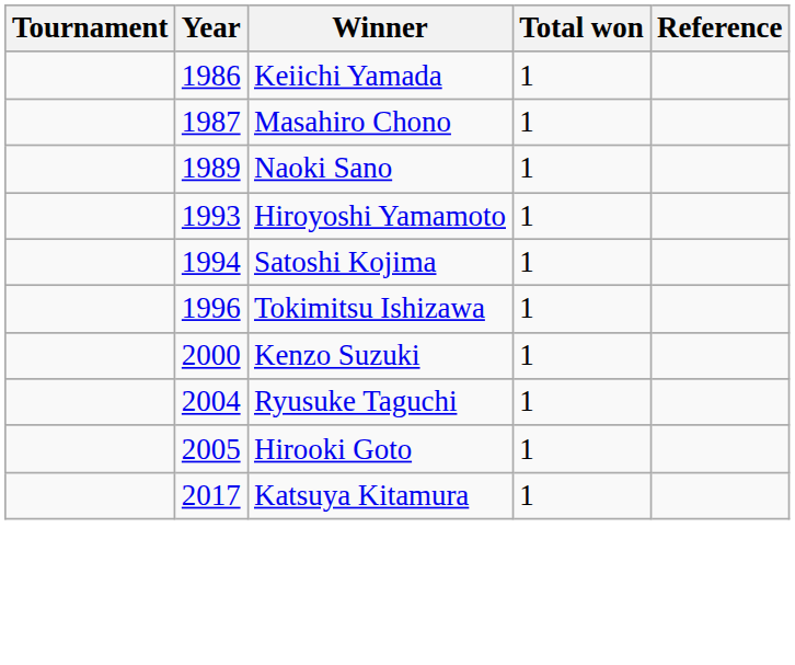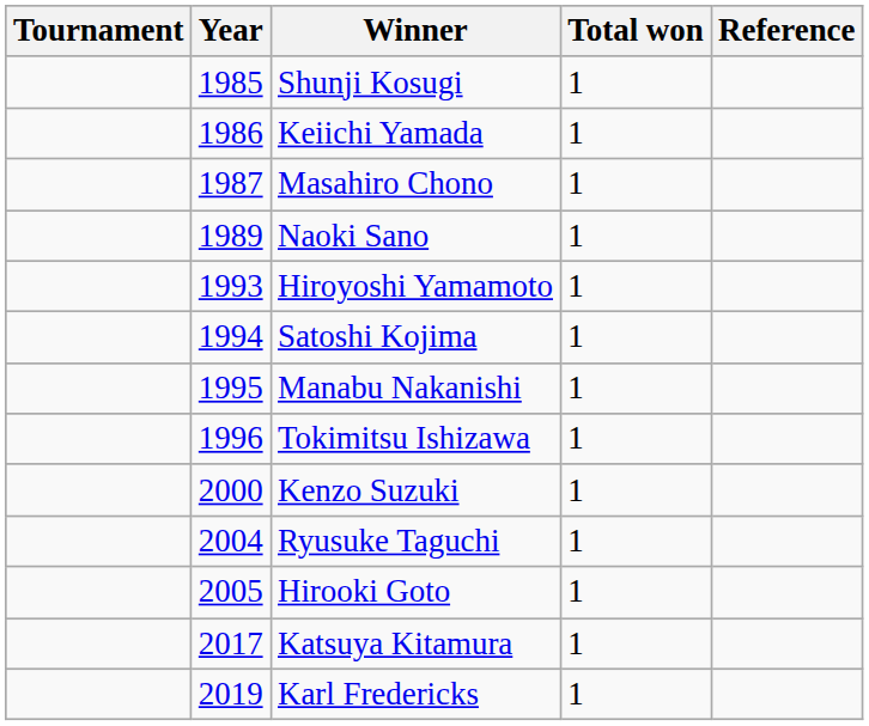+ row: 1985 | Shunji Kosugi | 1
+ row: 1995 | Manabu Nakanishi | 1
+ row: 2019 | Karl Fredericks | 1
